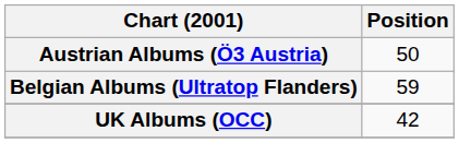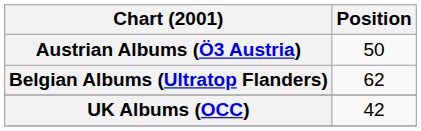Belgian Albums (Ultratop Flanders) | Position: 59 -> 62
